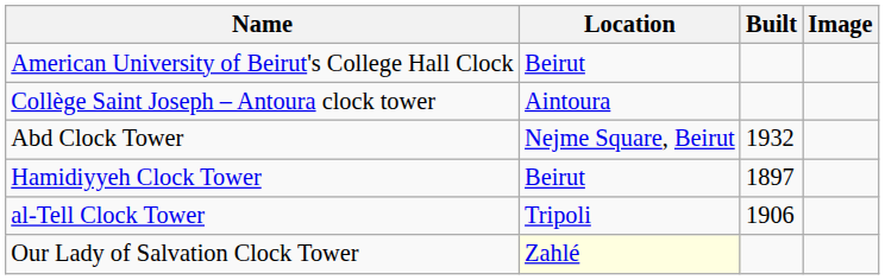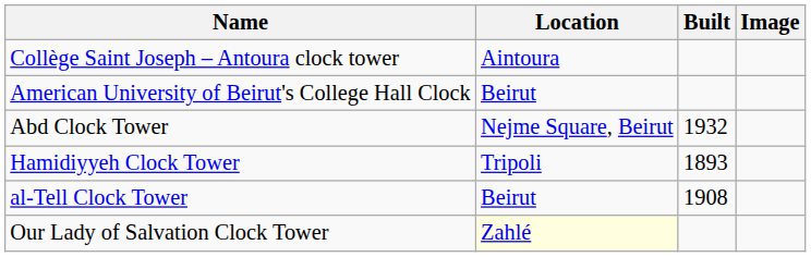rows swapped: Collège Saint Joseph – Antoura clock tower <-> American University of Beirut's College Hall Clock
Hamidiyyeh Clock Tower | Location: Beirut -> Tripoli
Hamidiyyeh Clock Tower | Built: 1897 -> 1893
al-Tell Clock Tower | Location: Tripoli -> Beirut
al-Tell Clock Tower | Built: 1906 -> 1908
